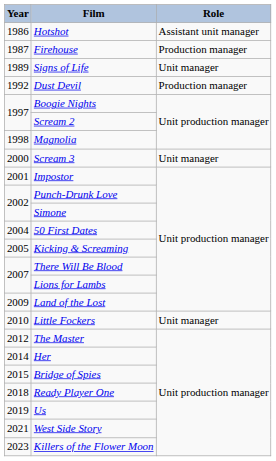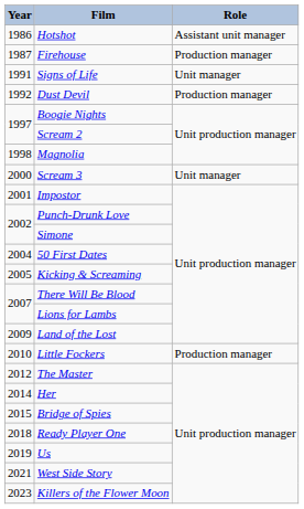Signs of Life | Year: 1989 -> 1991
Little Fockers | Role: Unit manager -> Production manager
